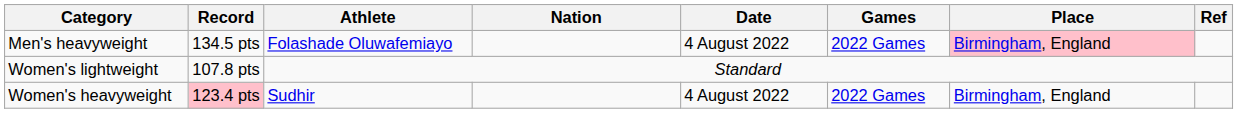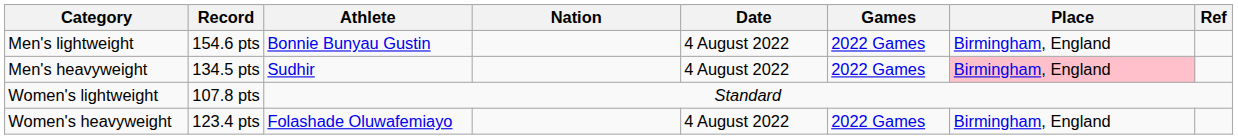+ row: Men's lightweight | 154.6 pts | Bonnie Bunyau Gustin | 4 August 2022 | 2022 Games | Birmingham, England
Men's heavyweight | Athlete: Folashade Oluwafemiayo -> Sudhir
Women's heavyweight | Record: pink background -> no background
Women's heavyweight | Athlete: Sudhir -> Folashade Oluwafemiayo
